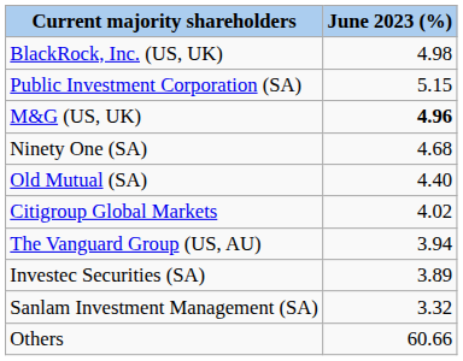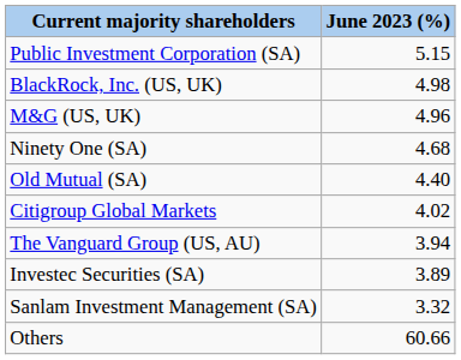rows swapped: Public Investment Corporation (SA) <-> BlackRock, Inc. (US, UK)
M&G (US, UK) | June 2023 (%): bold -> normal
